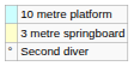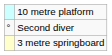rows swapped: 3 metre springboard <-> Second diver
